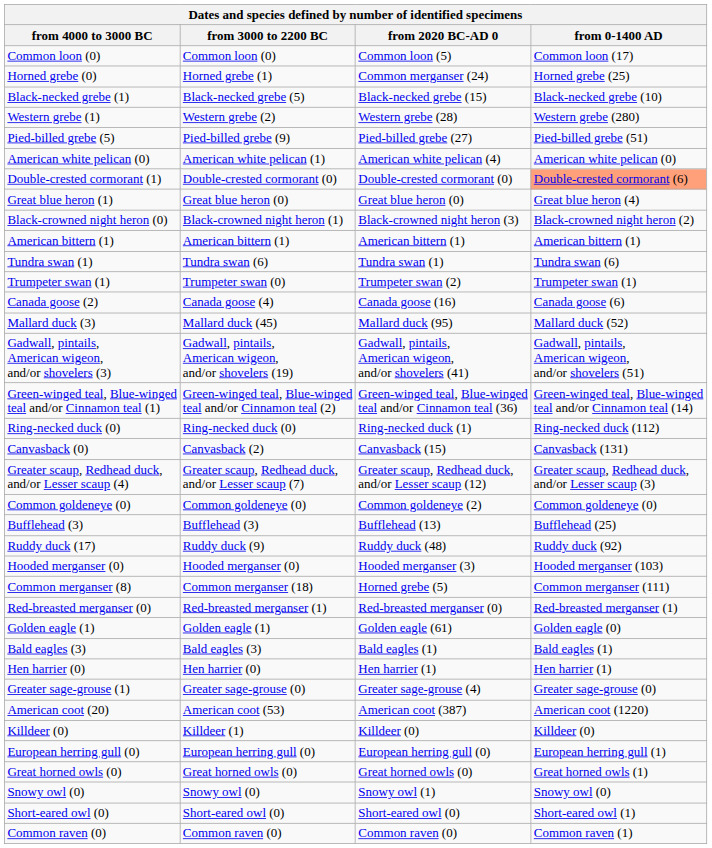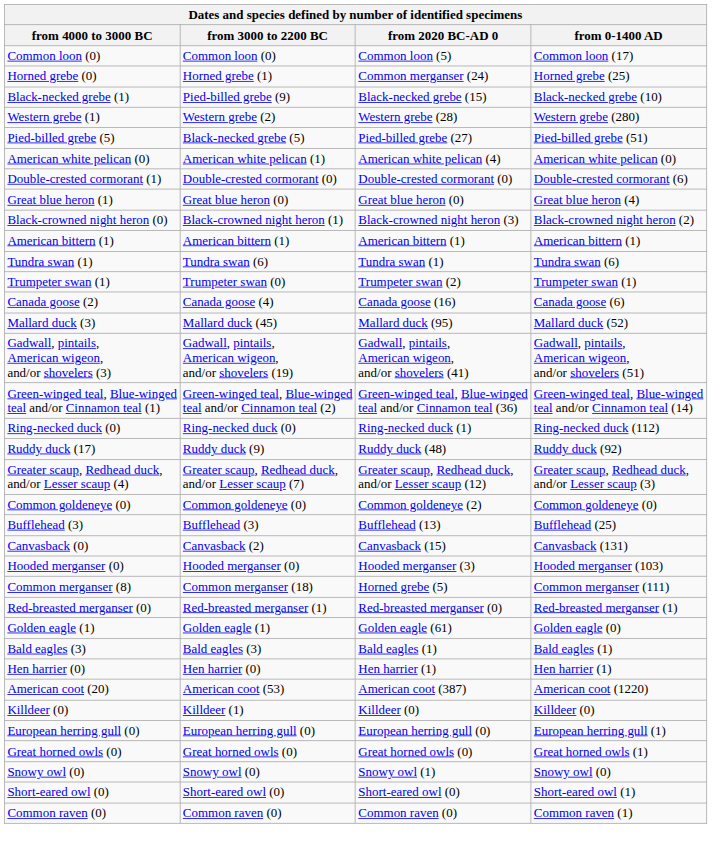Black-necked grebe (1) | from 3000 to 2200 BC: Black-necked grebe (5) -> Pied-billed grebe (9)
Pied-billed grebe (5) | from 3000 to 2200 BC: Pied-billed grebe (9) -> Black-necked grebe (5)
Double-crested cormorant (1) | from 0-1400 AD: lightsalmon background -> no background
rows swapped: Canvasback (0) <-> Ruddy duck (17)
- row: Greater sage-grouse (1) | Greater sage-grouse (0) | Greater sage-grouse (4) | Greater sage-grouse (0)
